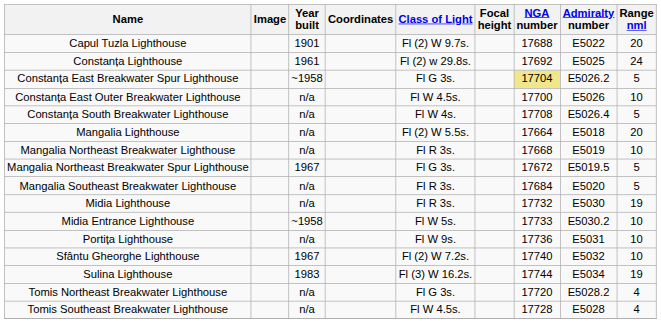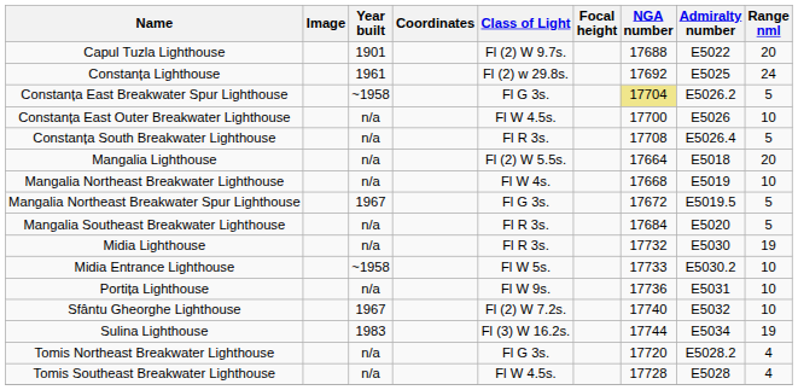Constanța South Breakwater Lighthouse | Class of Light: Fl W 4s. -> Fl R 3s.
Mangalia Northeast Breakwater Lighthouse | Class of Light: Fl R 3s. -> Fl W 4s.
